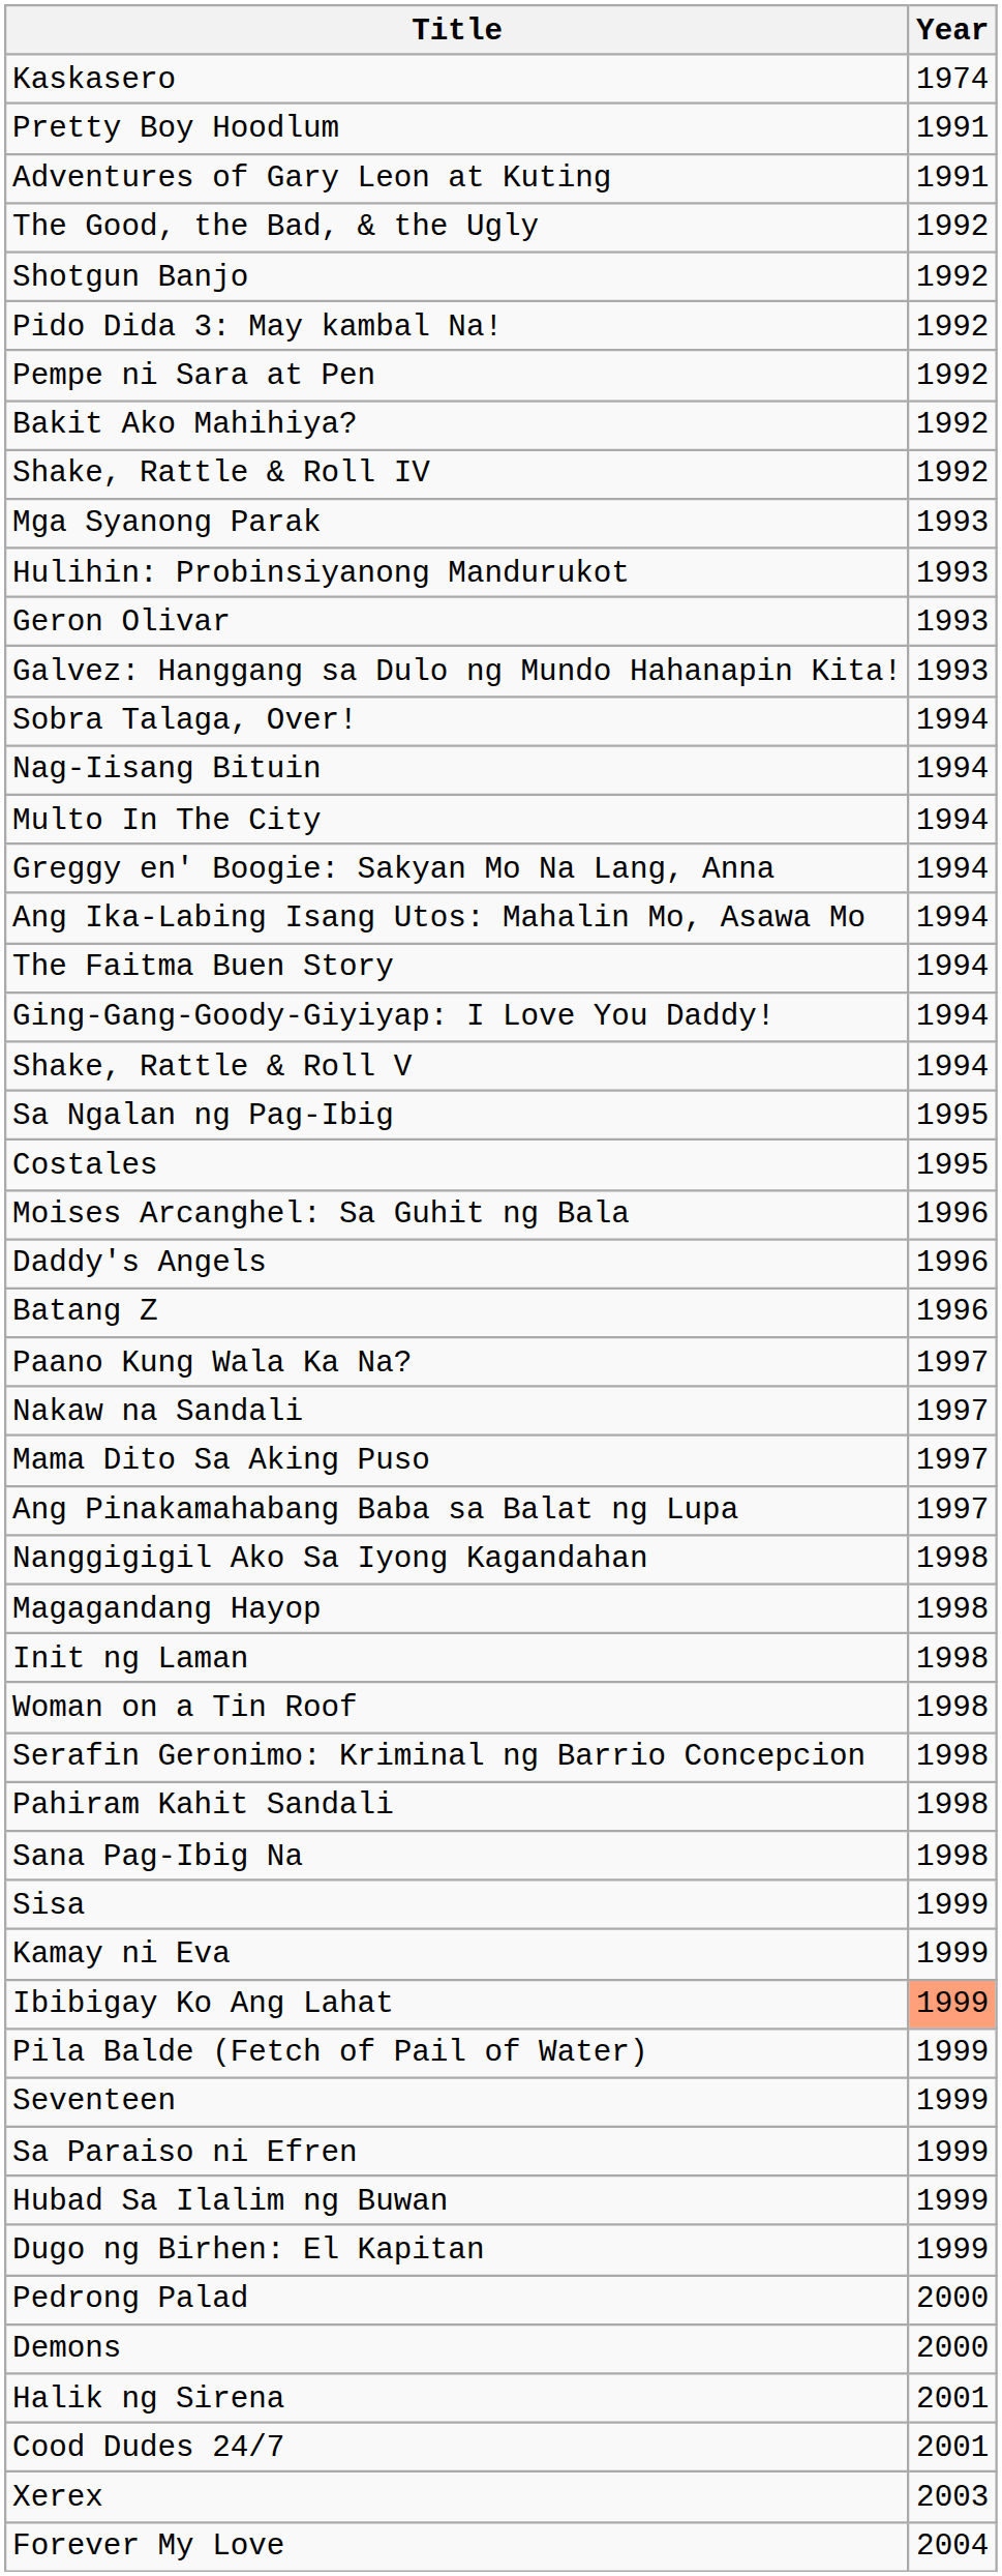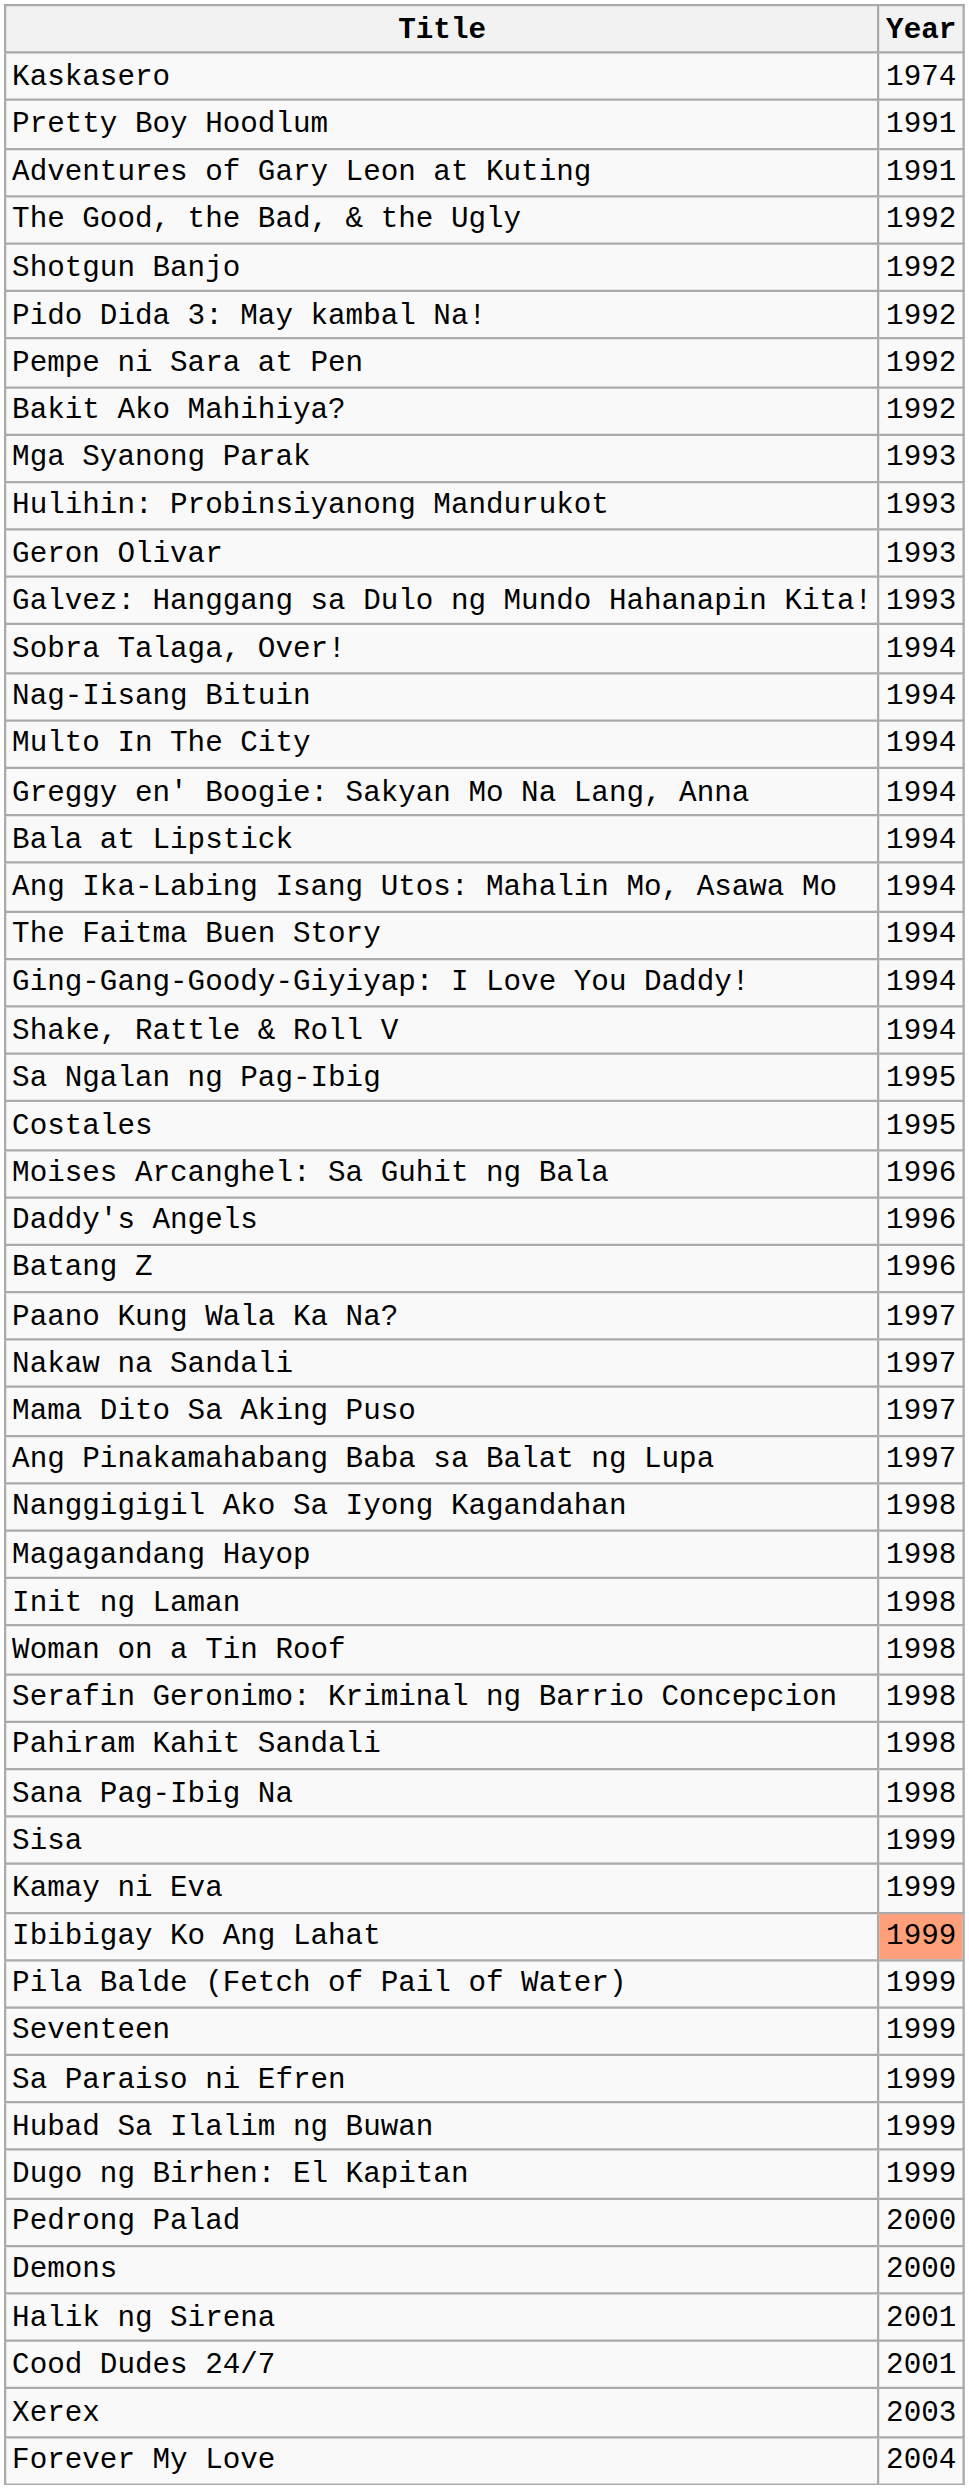- row: Shake, Rattle & Roll IV | 1992
+ row: Bala at Lipstick | 1994
